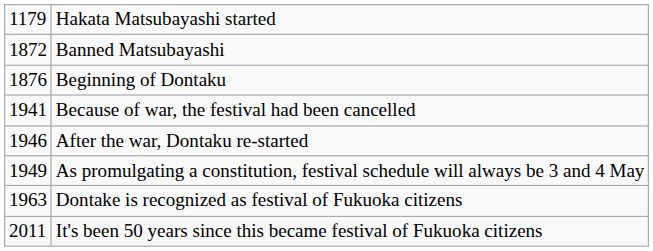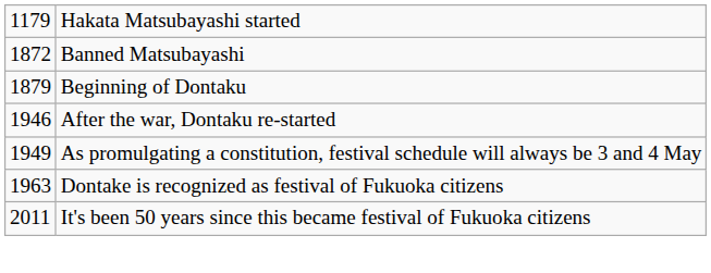Beginning of Dontaku | column 1: 1876 -> 1879
- row: 1941 | Because of war, the festival had been cancelled
